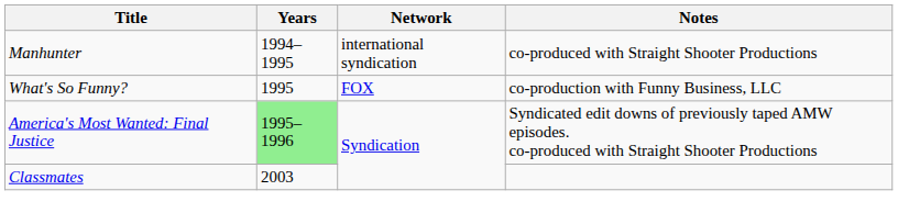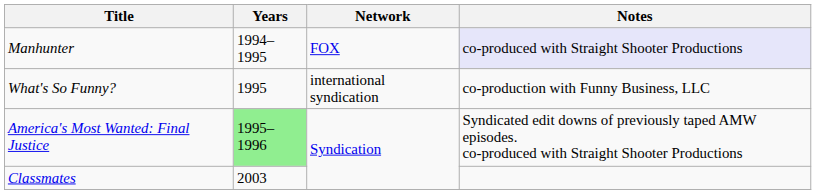Manhunter | Network: international syndication -> FOX
Manhunter | Notes: no background -> lavender background
What's So Funny? | Network: FOX -> international syndication
